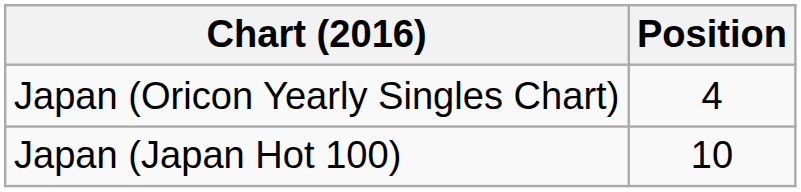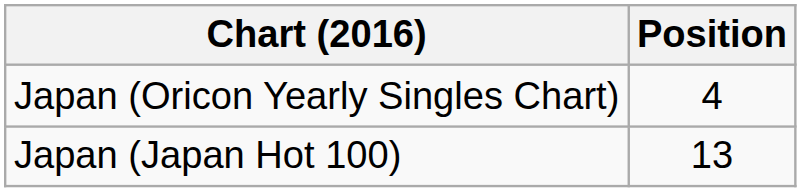Japan (Japan Hot 100) | Position: 10 -> 13
